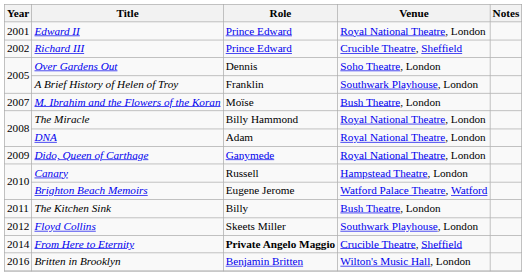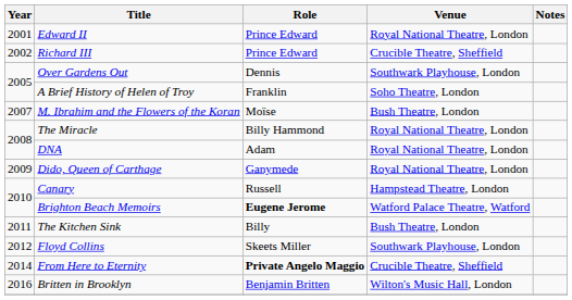Over Gardens Out | Venue: Soho Theatre, London -> Southwark Playhouse, London
A Brief History of Helen of Troy | Venue: Southwark Playhouse, London -> Soho Theatre, London
Brighton Beach Memoirs | Role: normal -> bold
